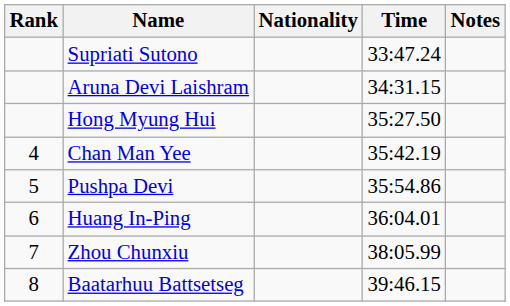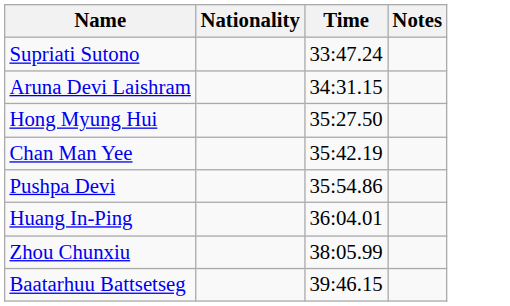- column: Rank | 4 | 5 | 6 | 7 | 8
